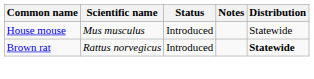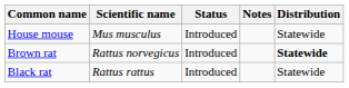+ row: Black rat | Rattus rattus | Introduced | Statewide
